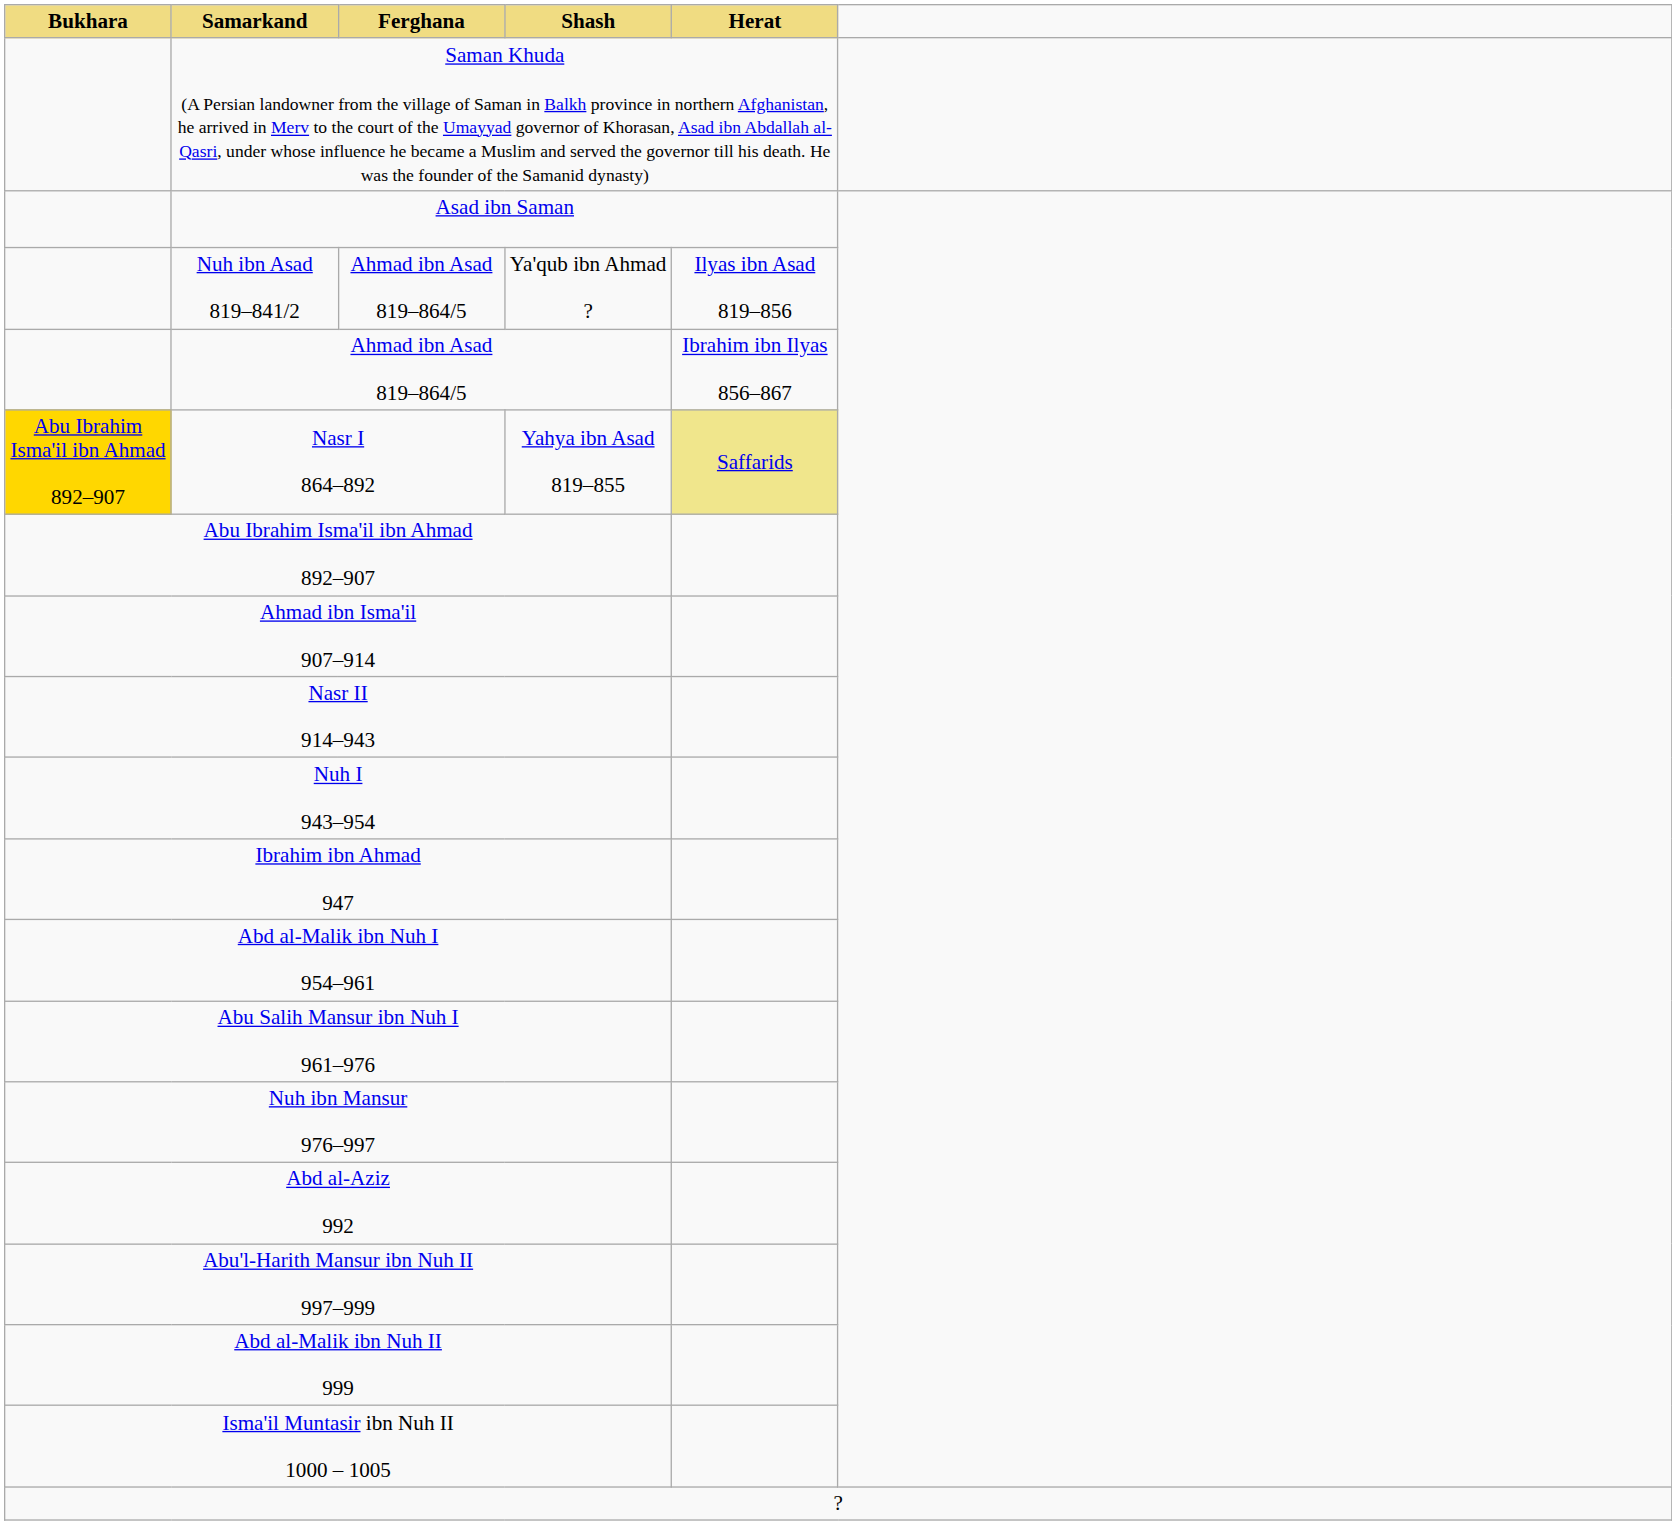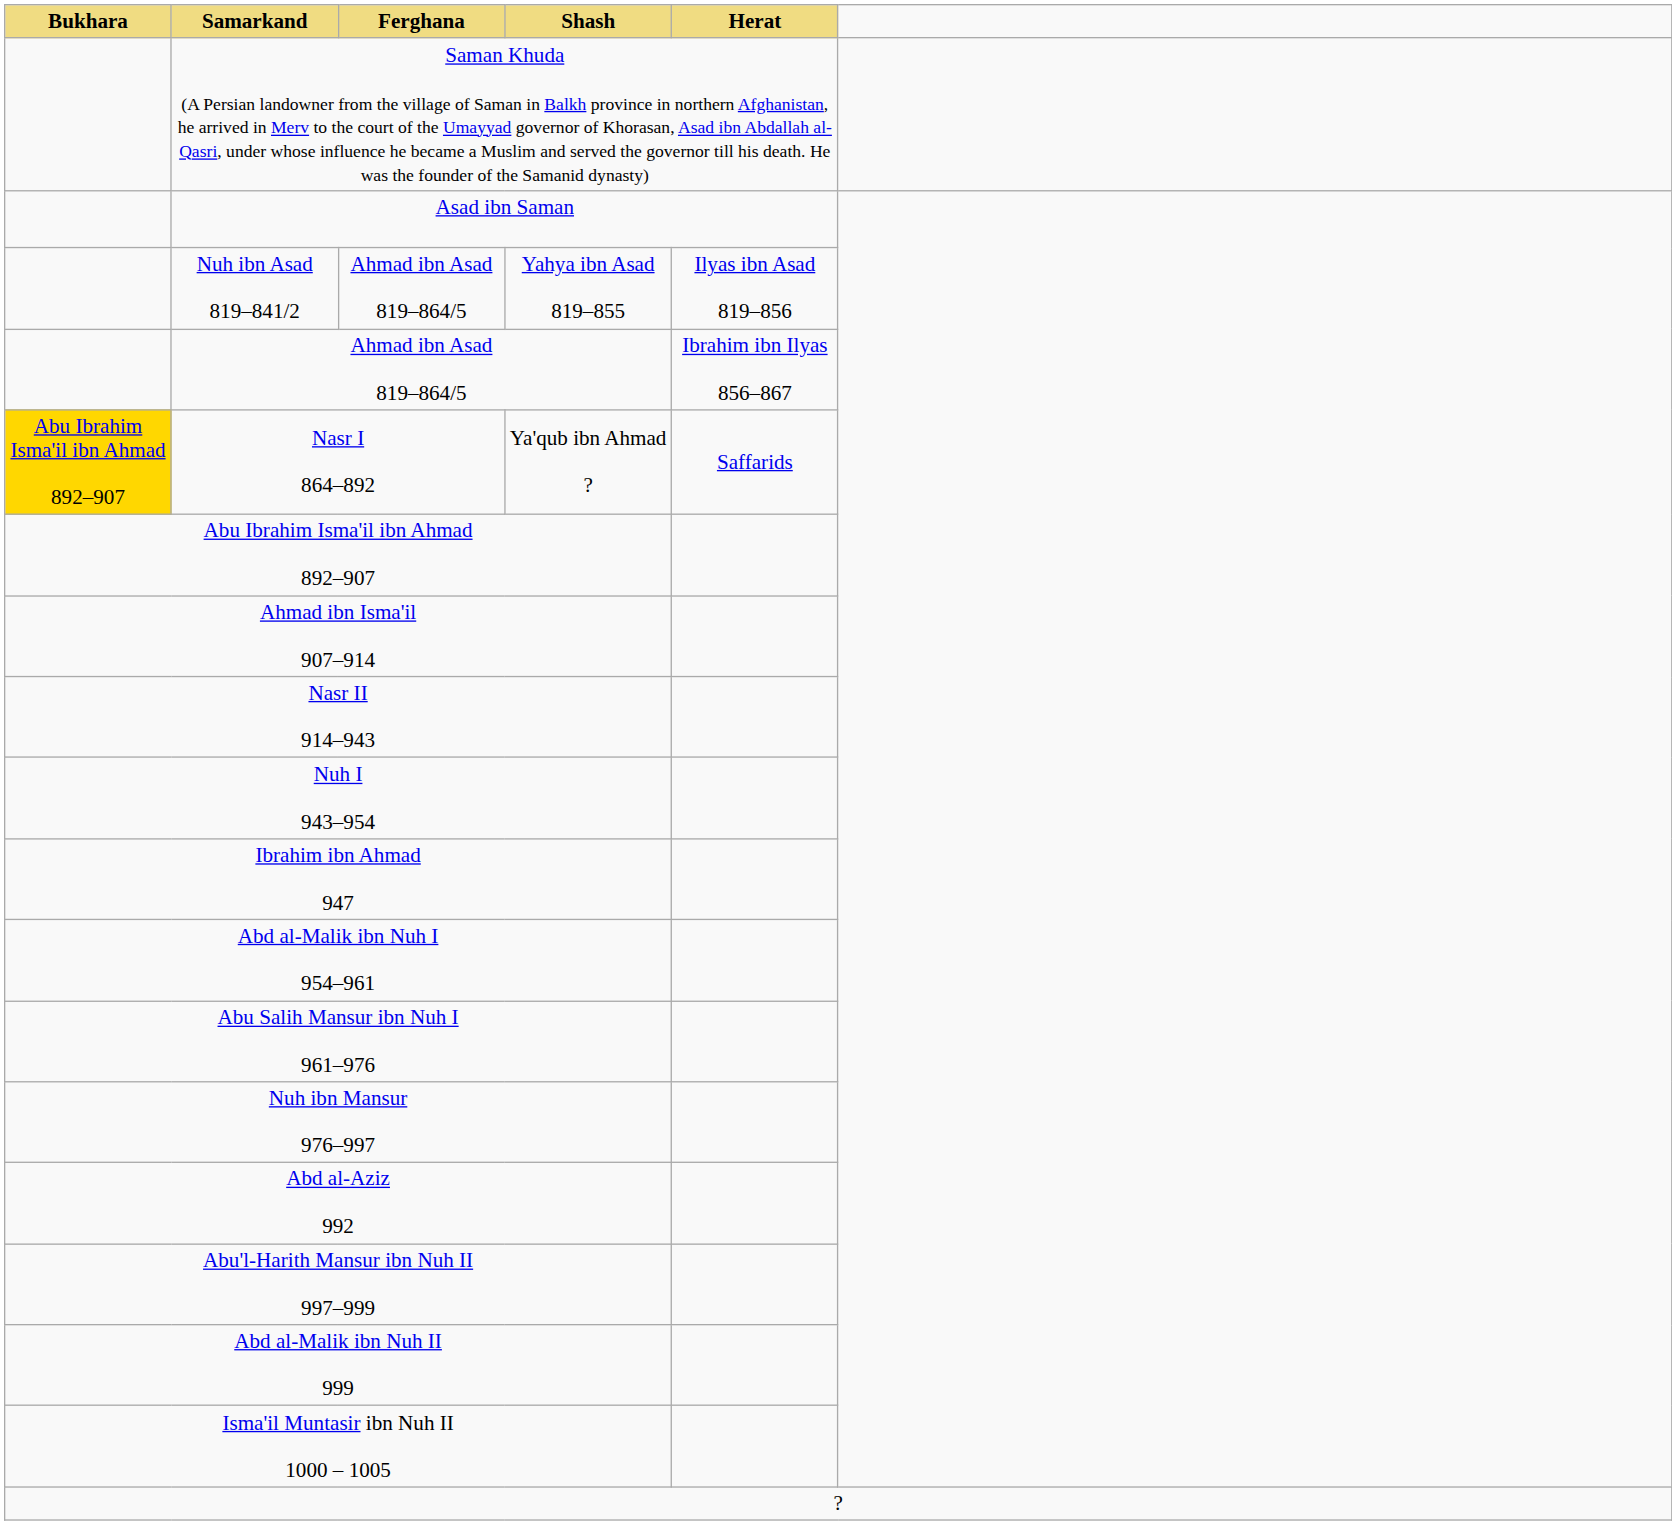Nuh ibn Asad 819–841/2 | Shash: Ya'qub ibn Ahmad ? -> Yahya ibn Asad 819–855
Nasr I 864–892 | Shash: Yahya ibn Asad 819–855 -> Ya'qub ibn Ahmad ?
Nasr I 864–892 | Herat: khaki background -> no background
